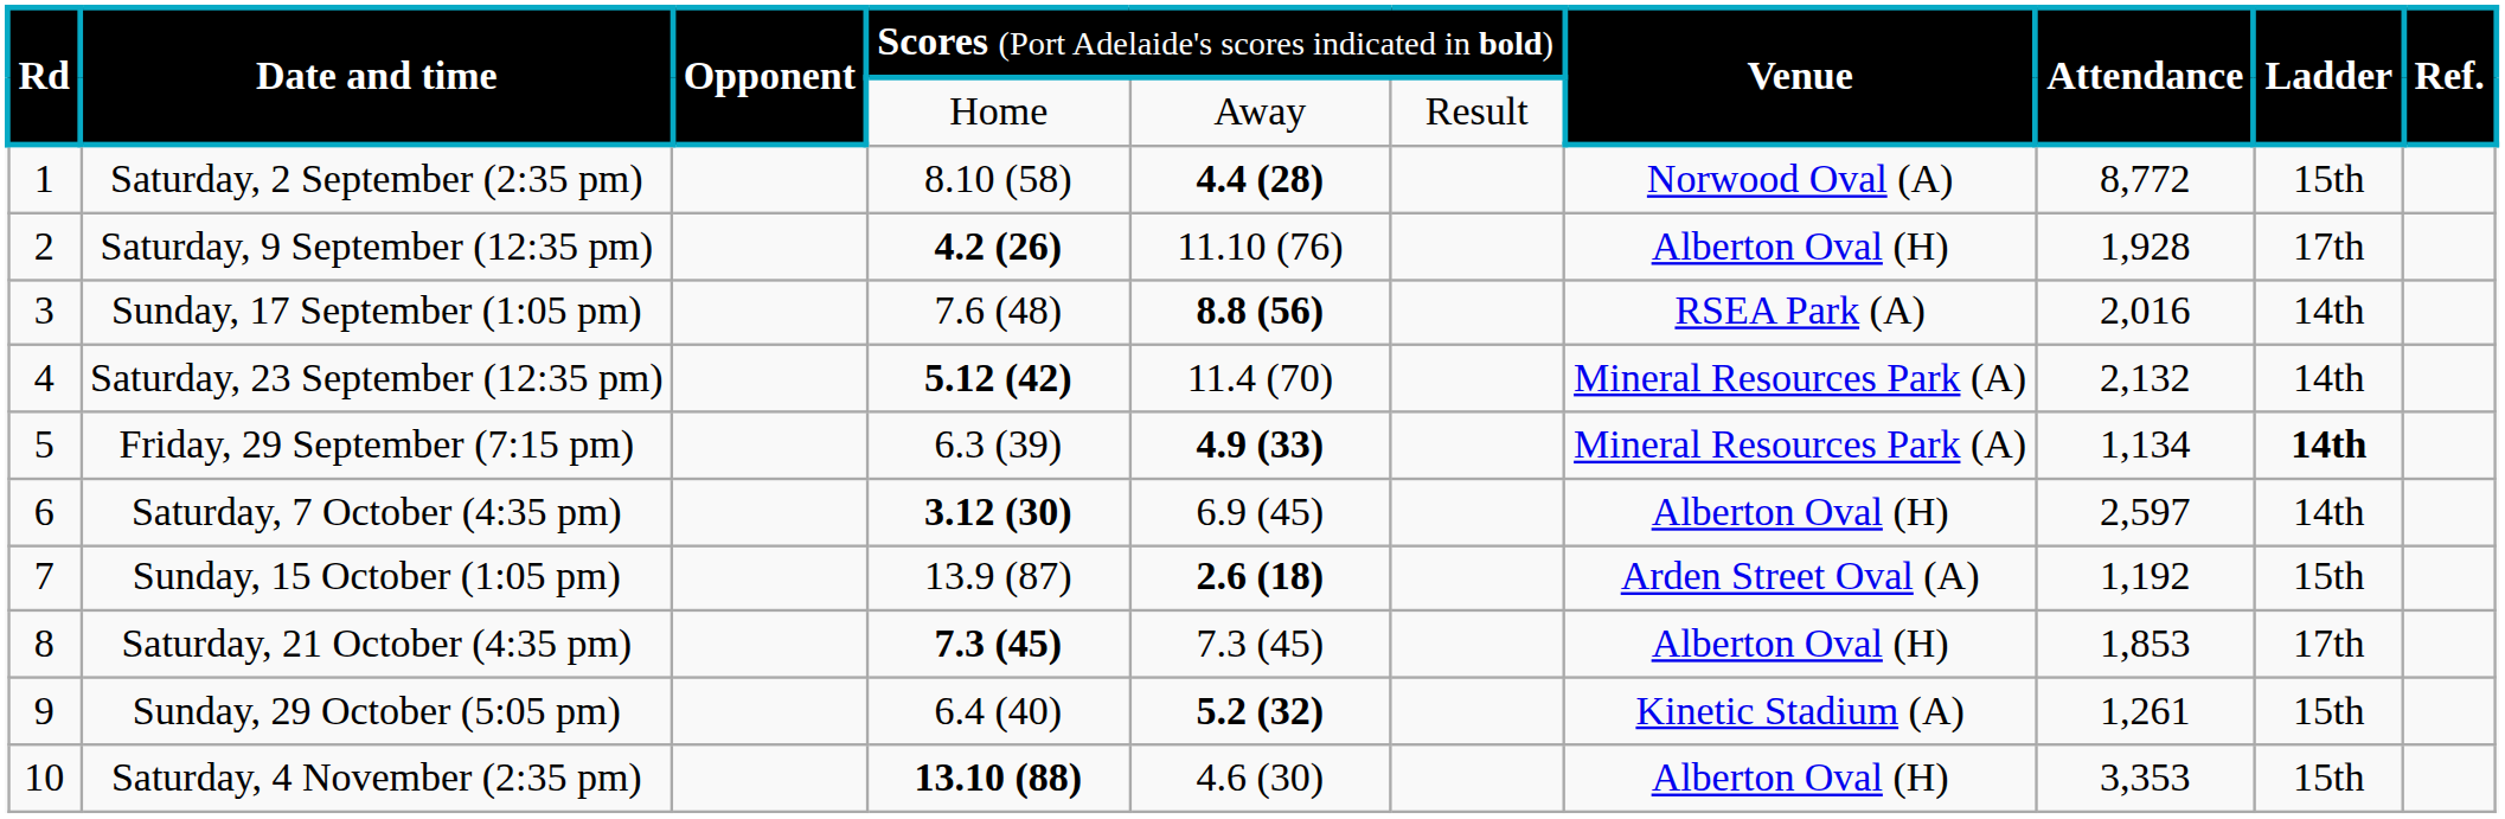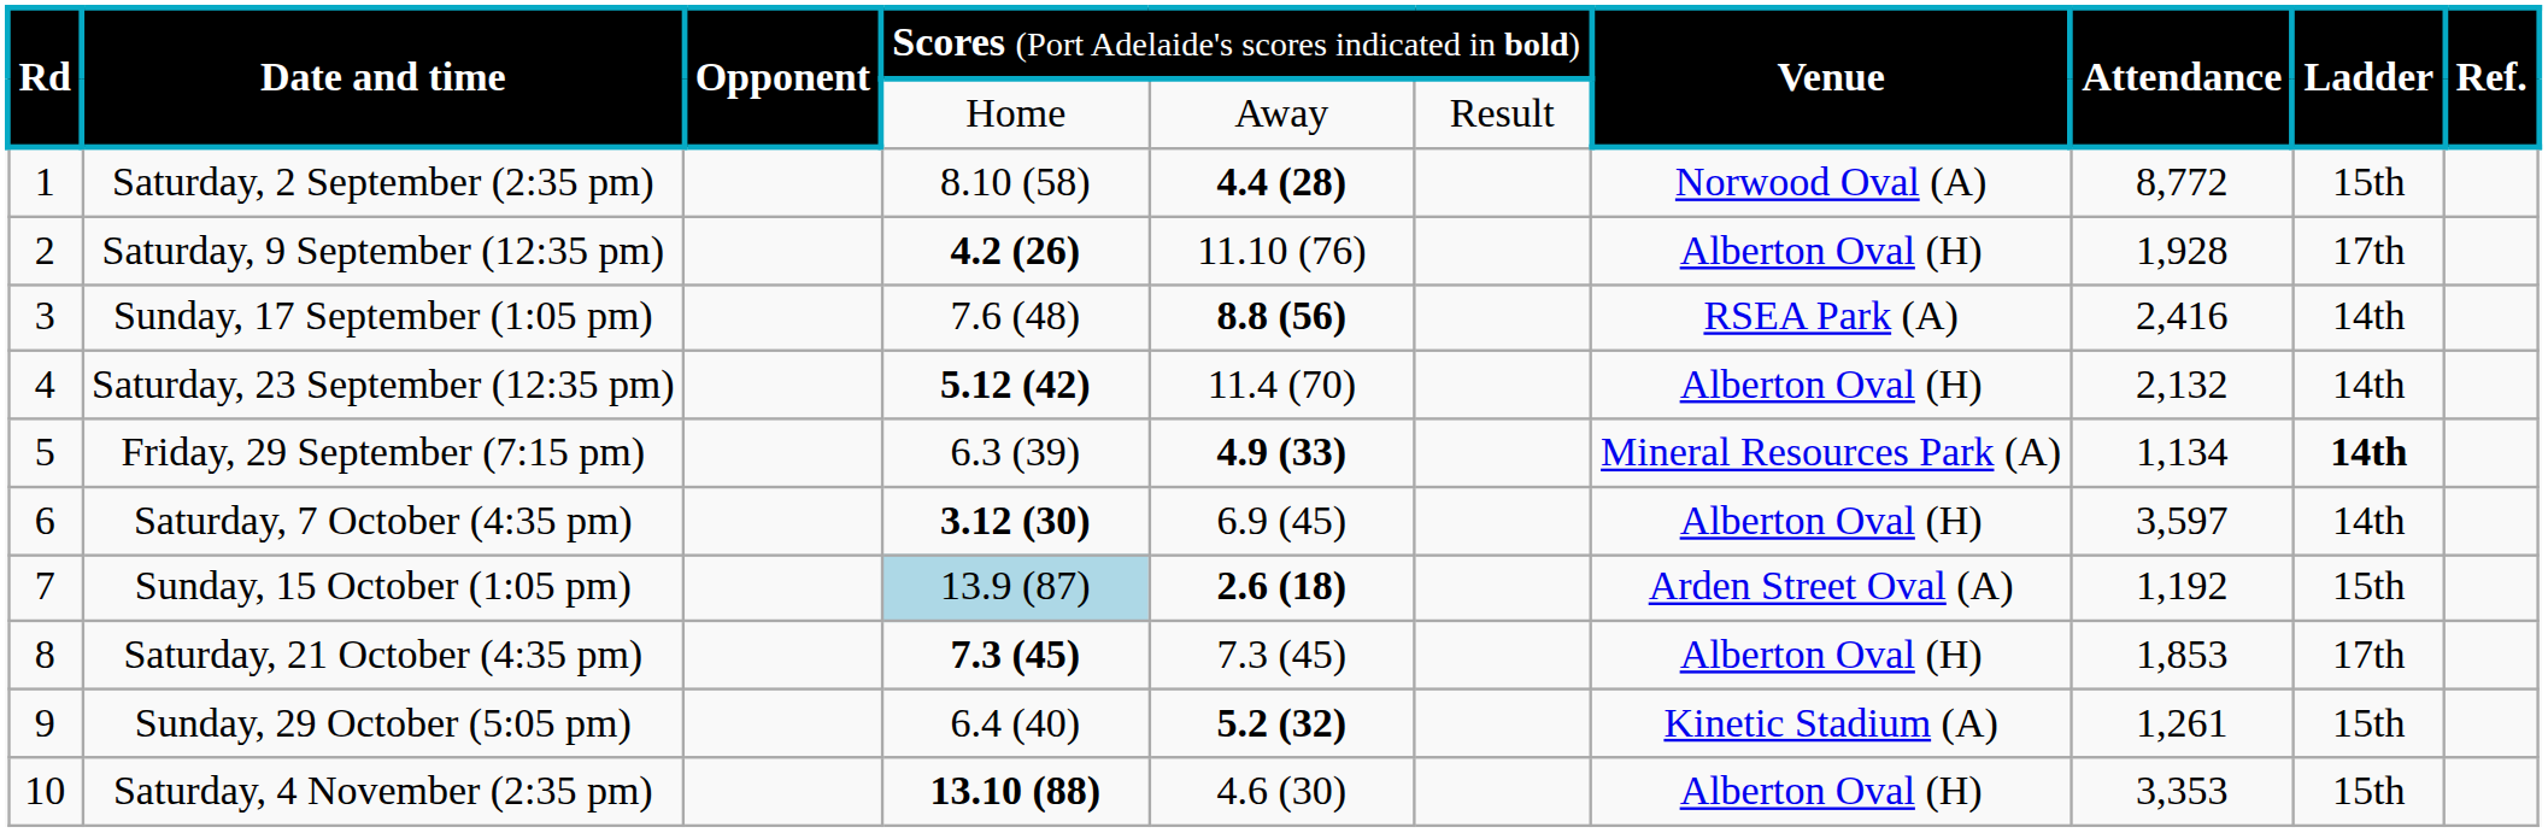Sunday, 17 September (1:05 pm) | column 8: 2,016 -> 2,416
Saturday, 23 September (12:35 pm) | column 7: Mineral Resources Park (A) -> Alberton Oval (H)
Saturday, 7 October (4:35 pm) | column 8: 2,597 -> 3,597
Sunday, 15 October (1:05 pm) | column 4: no background -> lightblue background
